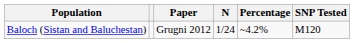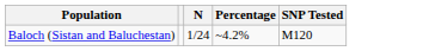- column: Paper | Grugni 2012
